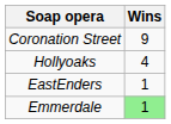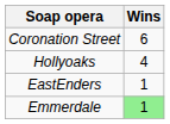Coronation Street | Wins: 9 -> 6
